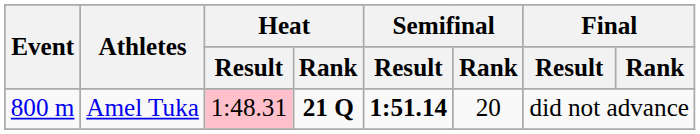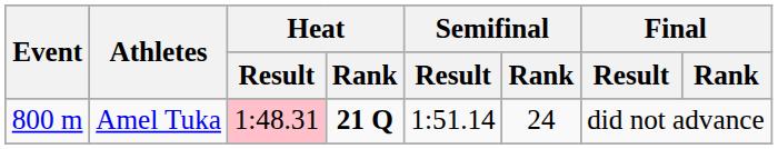Amel Tuka | Semifinal / Result: bold -> normal
Amel Tuka | Semifinal / Rank: 20 -> 24
